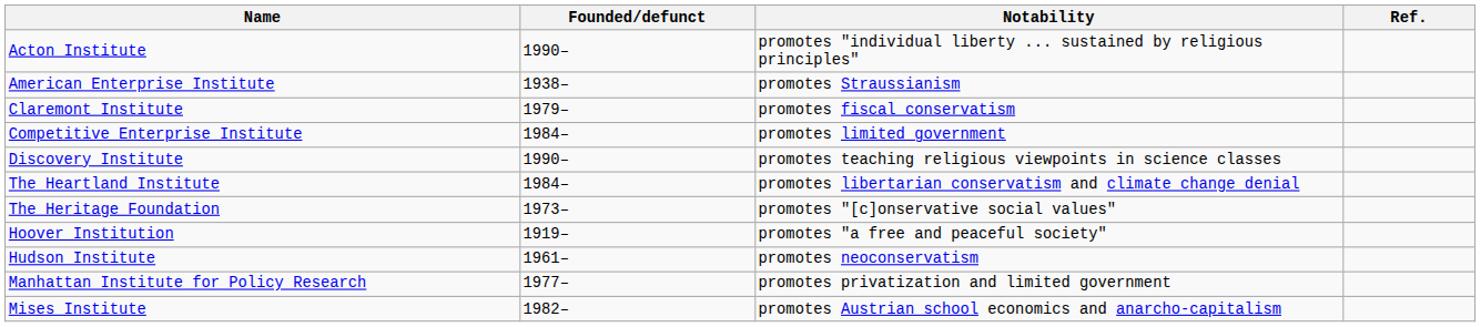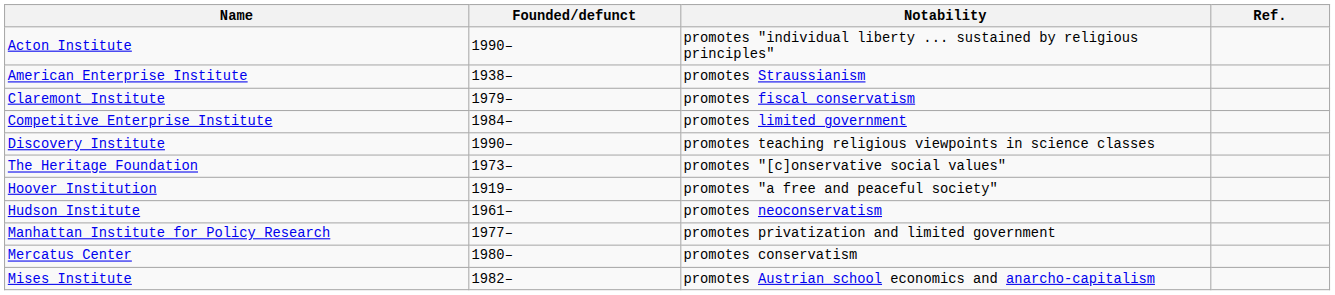- row: The Heartland Institute | 1984– | promotes libertarian conservatism and climate change denial
+ row: Mercatus Center | 1980– | promotes conservatism
